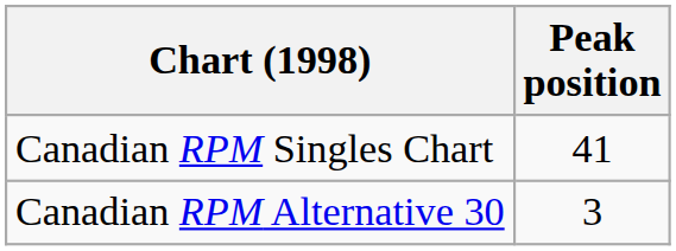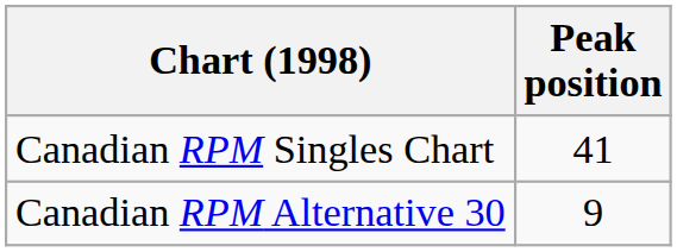Canadian RPM Alternative 30 | Peak position: 3 -> 9
